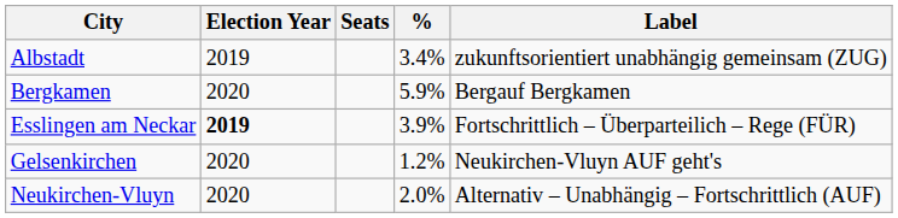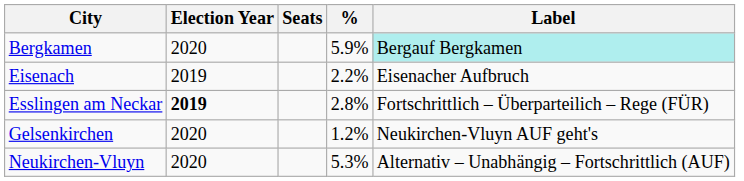- row: Albstadt | 2019 | 3.4% | zukunftsorientiert unabhängig gemeinsam (ZUG)
Bergkamen | Label: no background -> paleturquoise background
+ row: Eisenach | 2019 | 2.2% | Eisenacher Aufbruch
Esslingen am Neckar | %: 3.9% -> 2.8%
Neukirchen-Vluyn | %: 2.0% -> 5.3%
